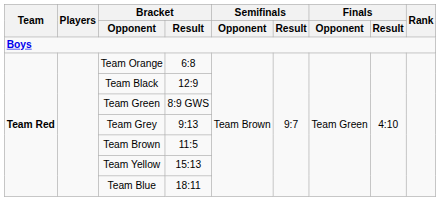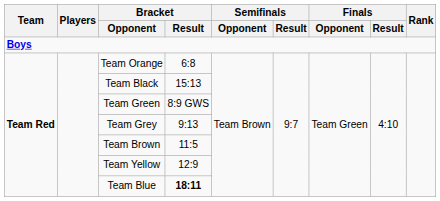Team Black | Bracket / Result: 12:9 -> 15:13
Team Yellow | Bracket / Result: 15:13 -> 12:9
Team Blue | Bracket / Result: normal -> bold
